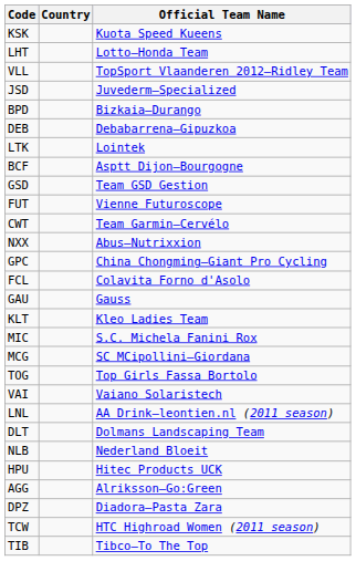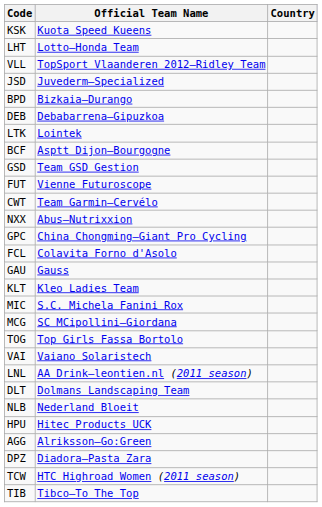columns swapped: Official Team Name <-> Country
